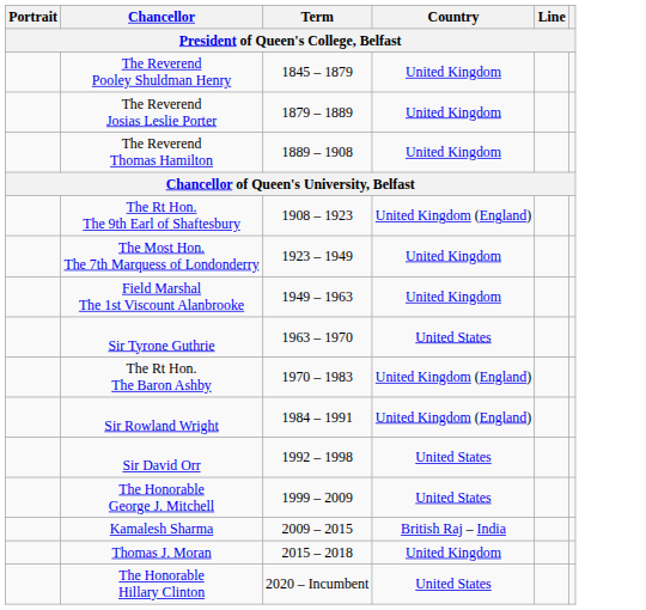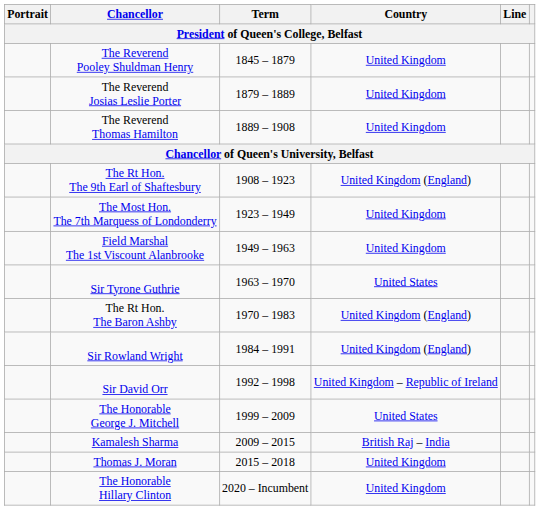Sir David Orr | Country: United States -> United Kingdom – Republic of Ireland
The Honorable Hillary Clinton | Country: United States -> United Kingdom
